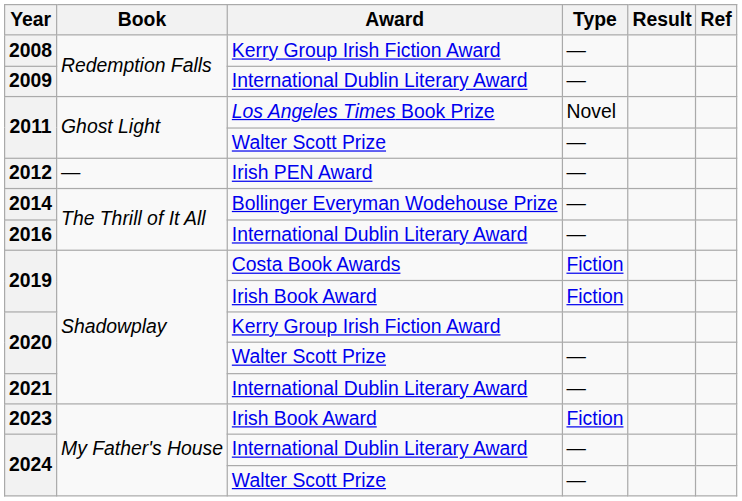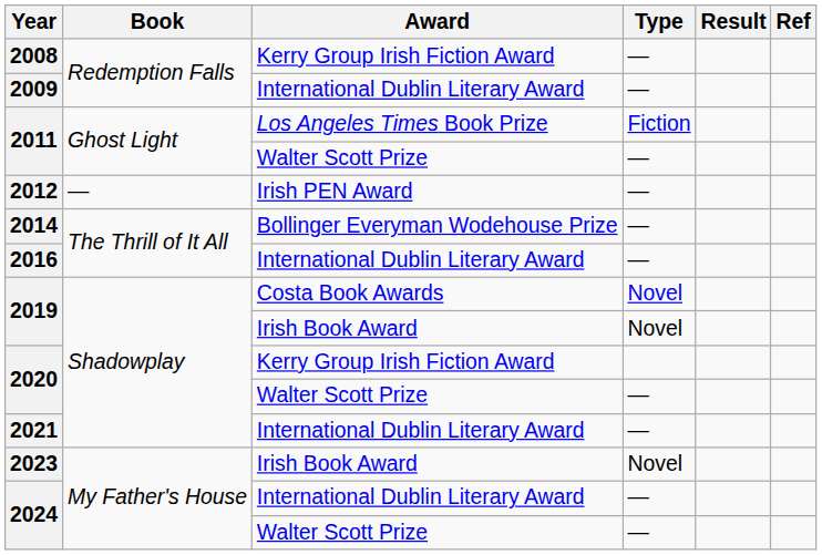2011 / Los Angeles Times Book Prize | Type: Novel -> Fiction
2019 / Costa Book Awards | Type: Fiction -> Novel
2019 / Irish Book Award | Type: Fiction -> Novel
2023 | Type: Fiction -> Novel
